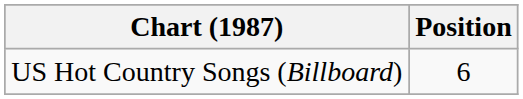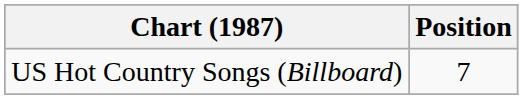US Hot Country Songs (Billboard) | Position: 6 -> 7
